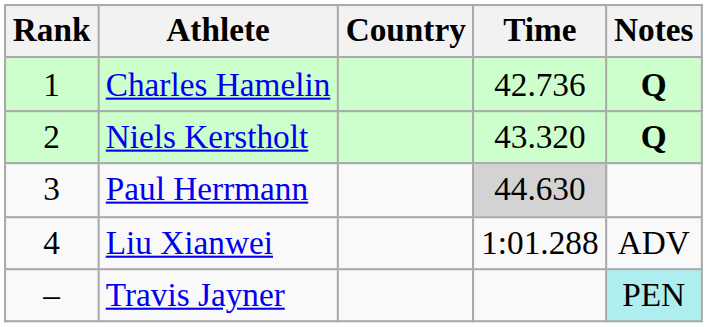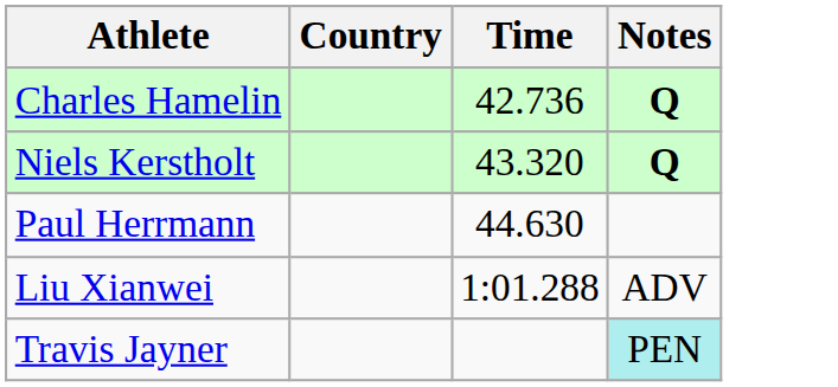- column: Rank | 1 | 2 | 3 | 4 | –
Paul Herrmann | Time: lightgrey background -> no background
